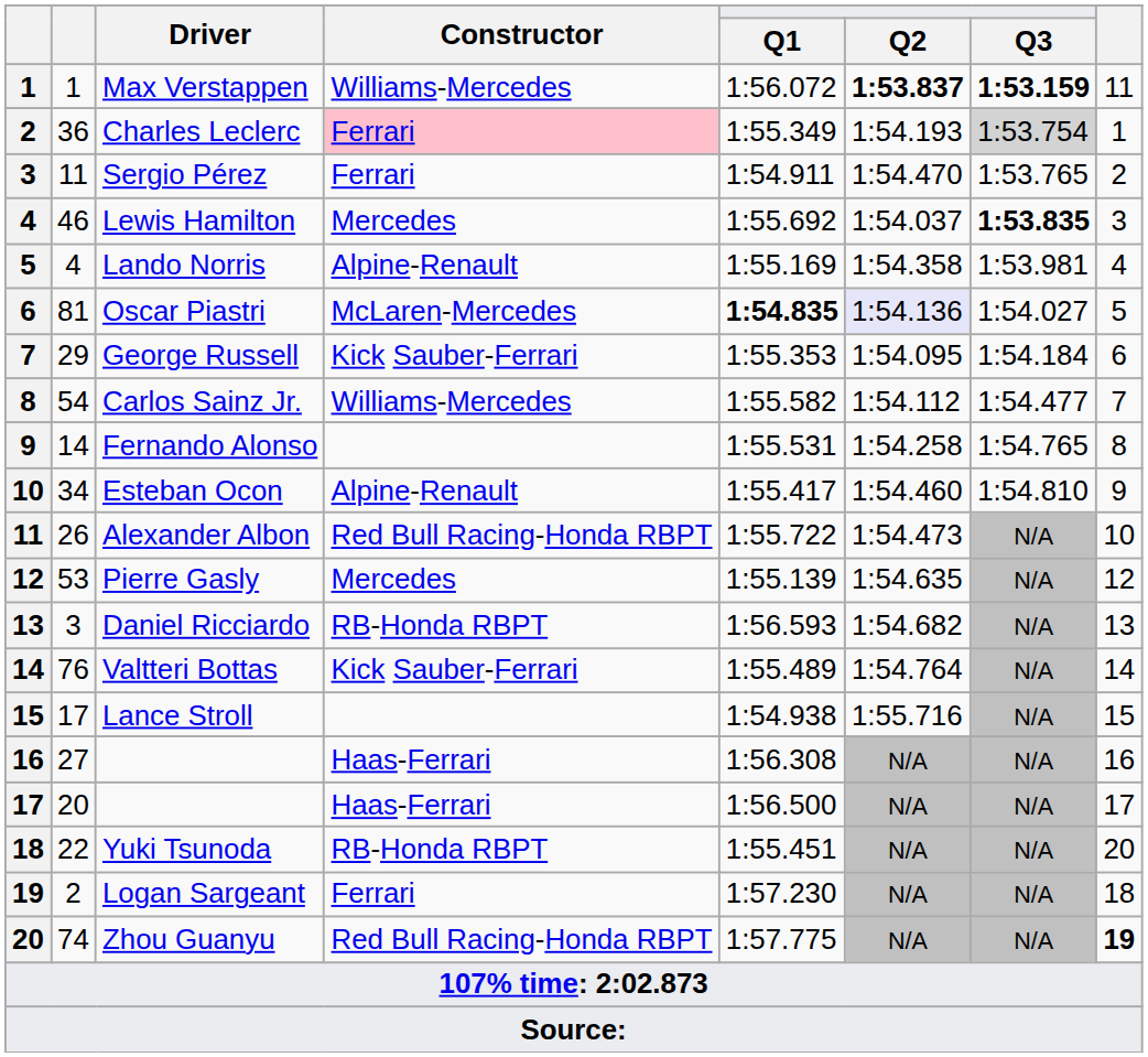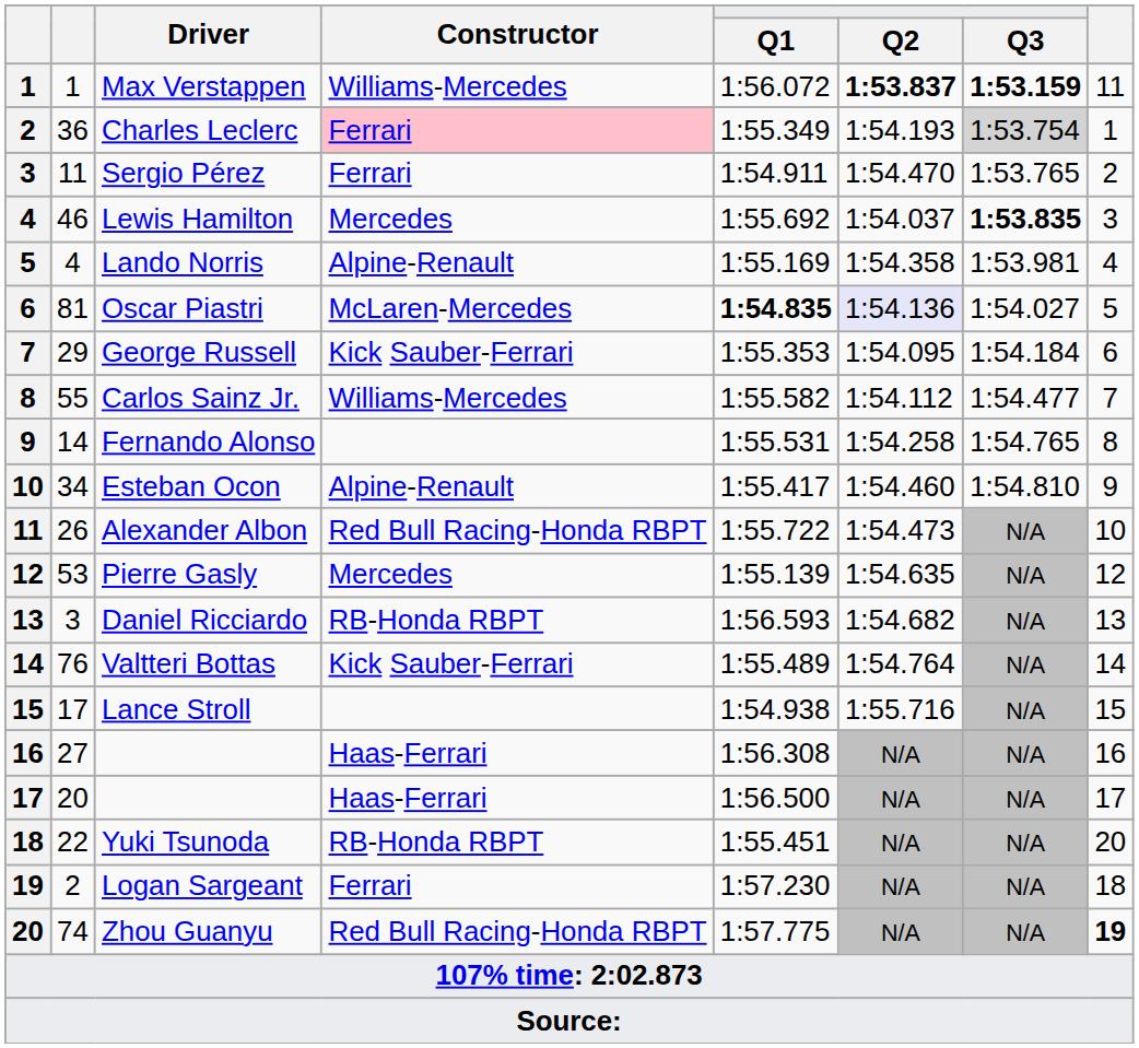Carlos Sainz Jr. | column 2: 54 -> 55
